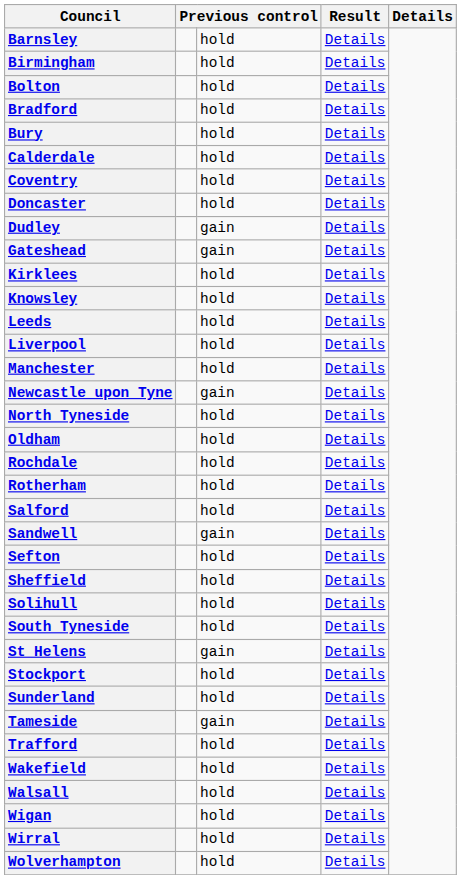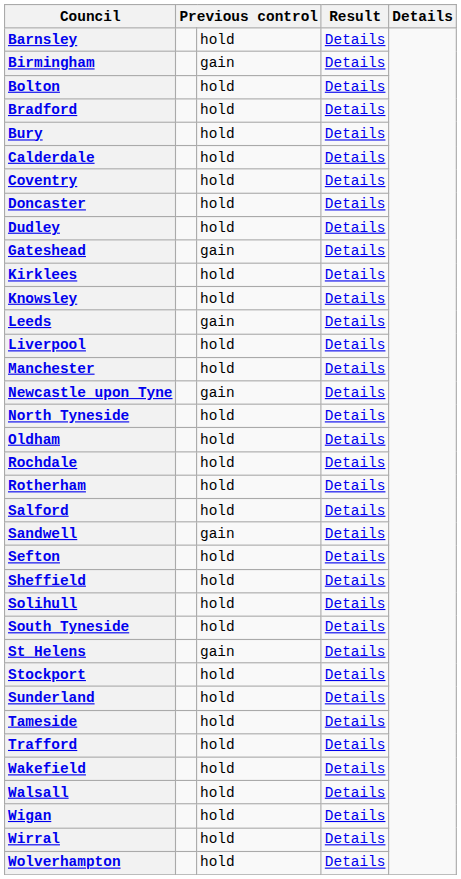Birmingham | column 3: hold -> gain
Dudley | column 3: gain -> hold
Leeds | column 3: hold -> gain
Tameside | column 3: gain -> hold
